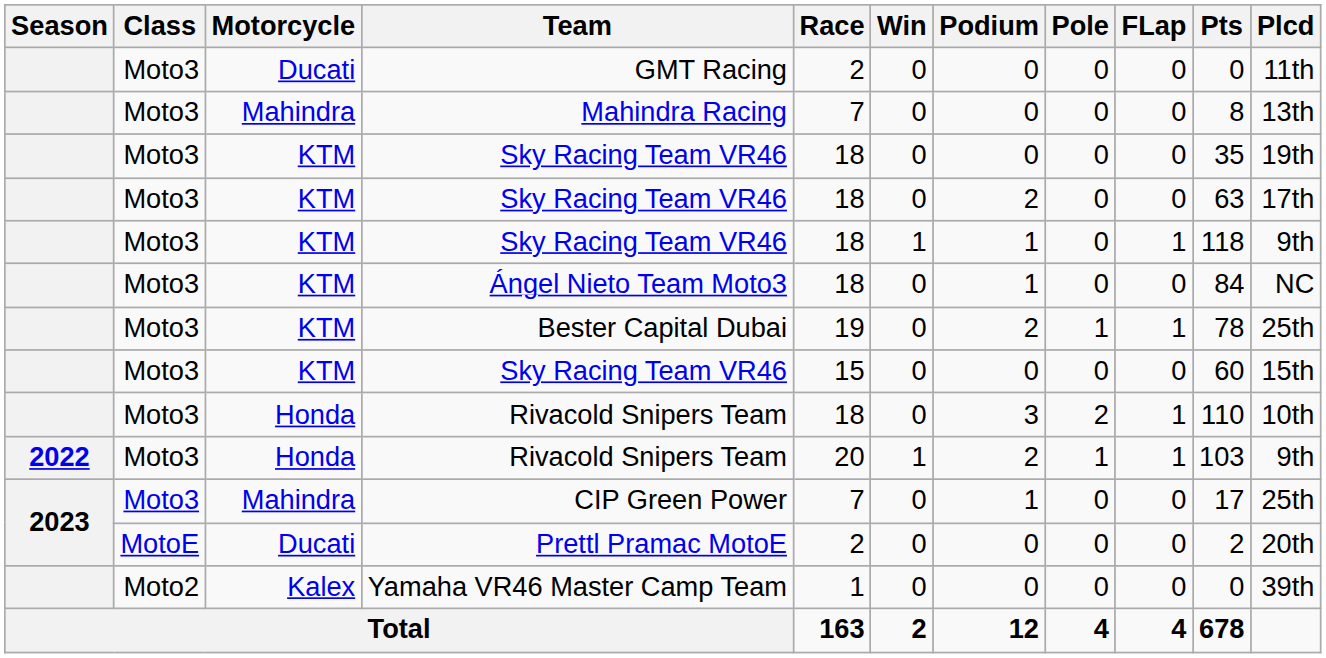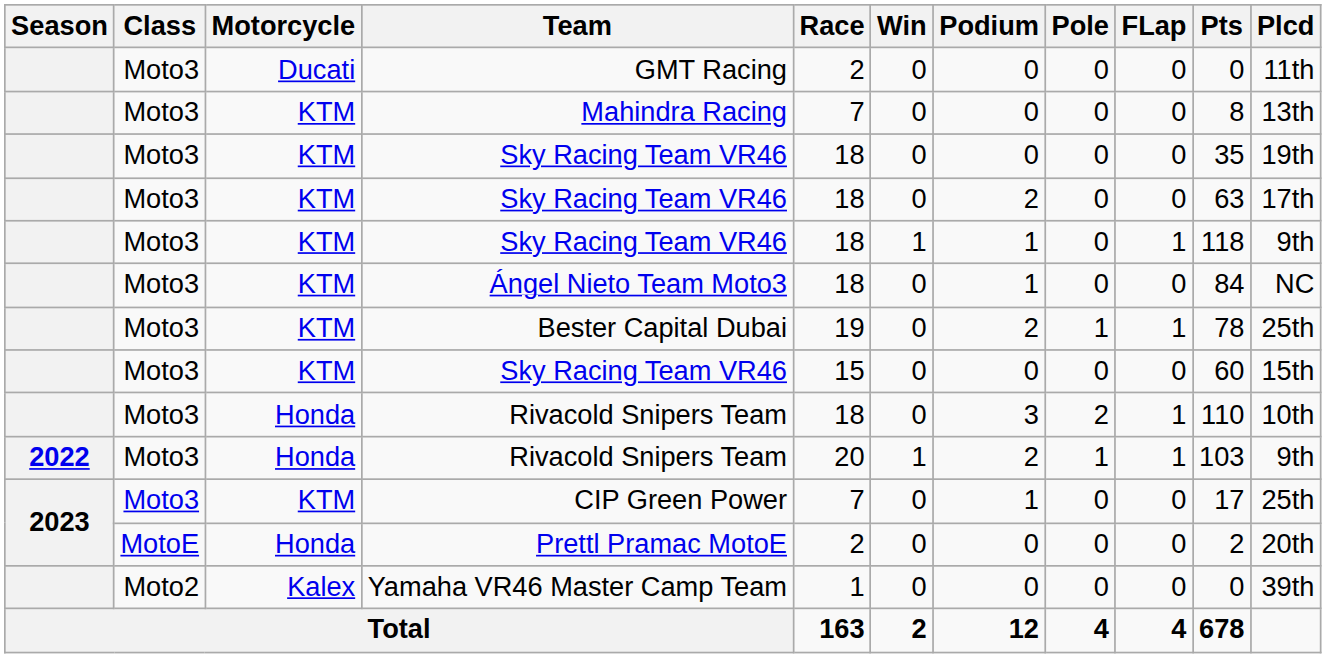Mahindra Racing | Motorcycle: Mahindra -> KTM
CIP Green Power | Motorcycle: Mahindra -> KTM
Prettl Pramac MotoE | Motorcycle: Ducati -> Honda
